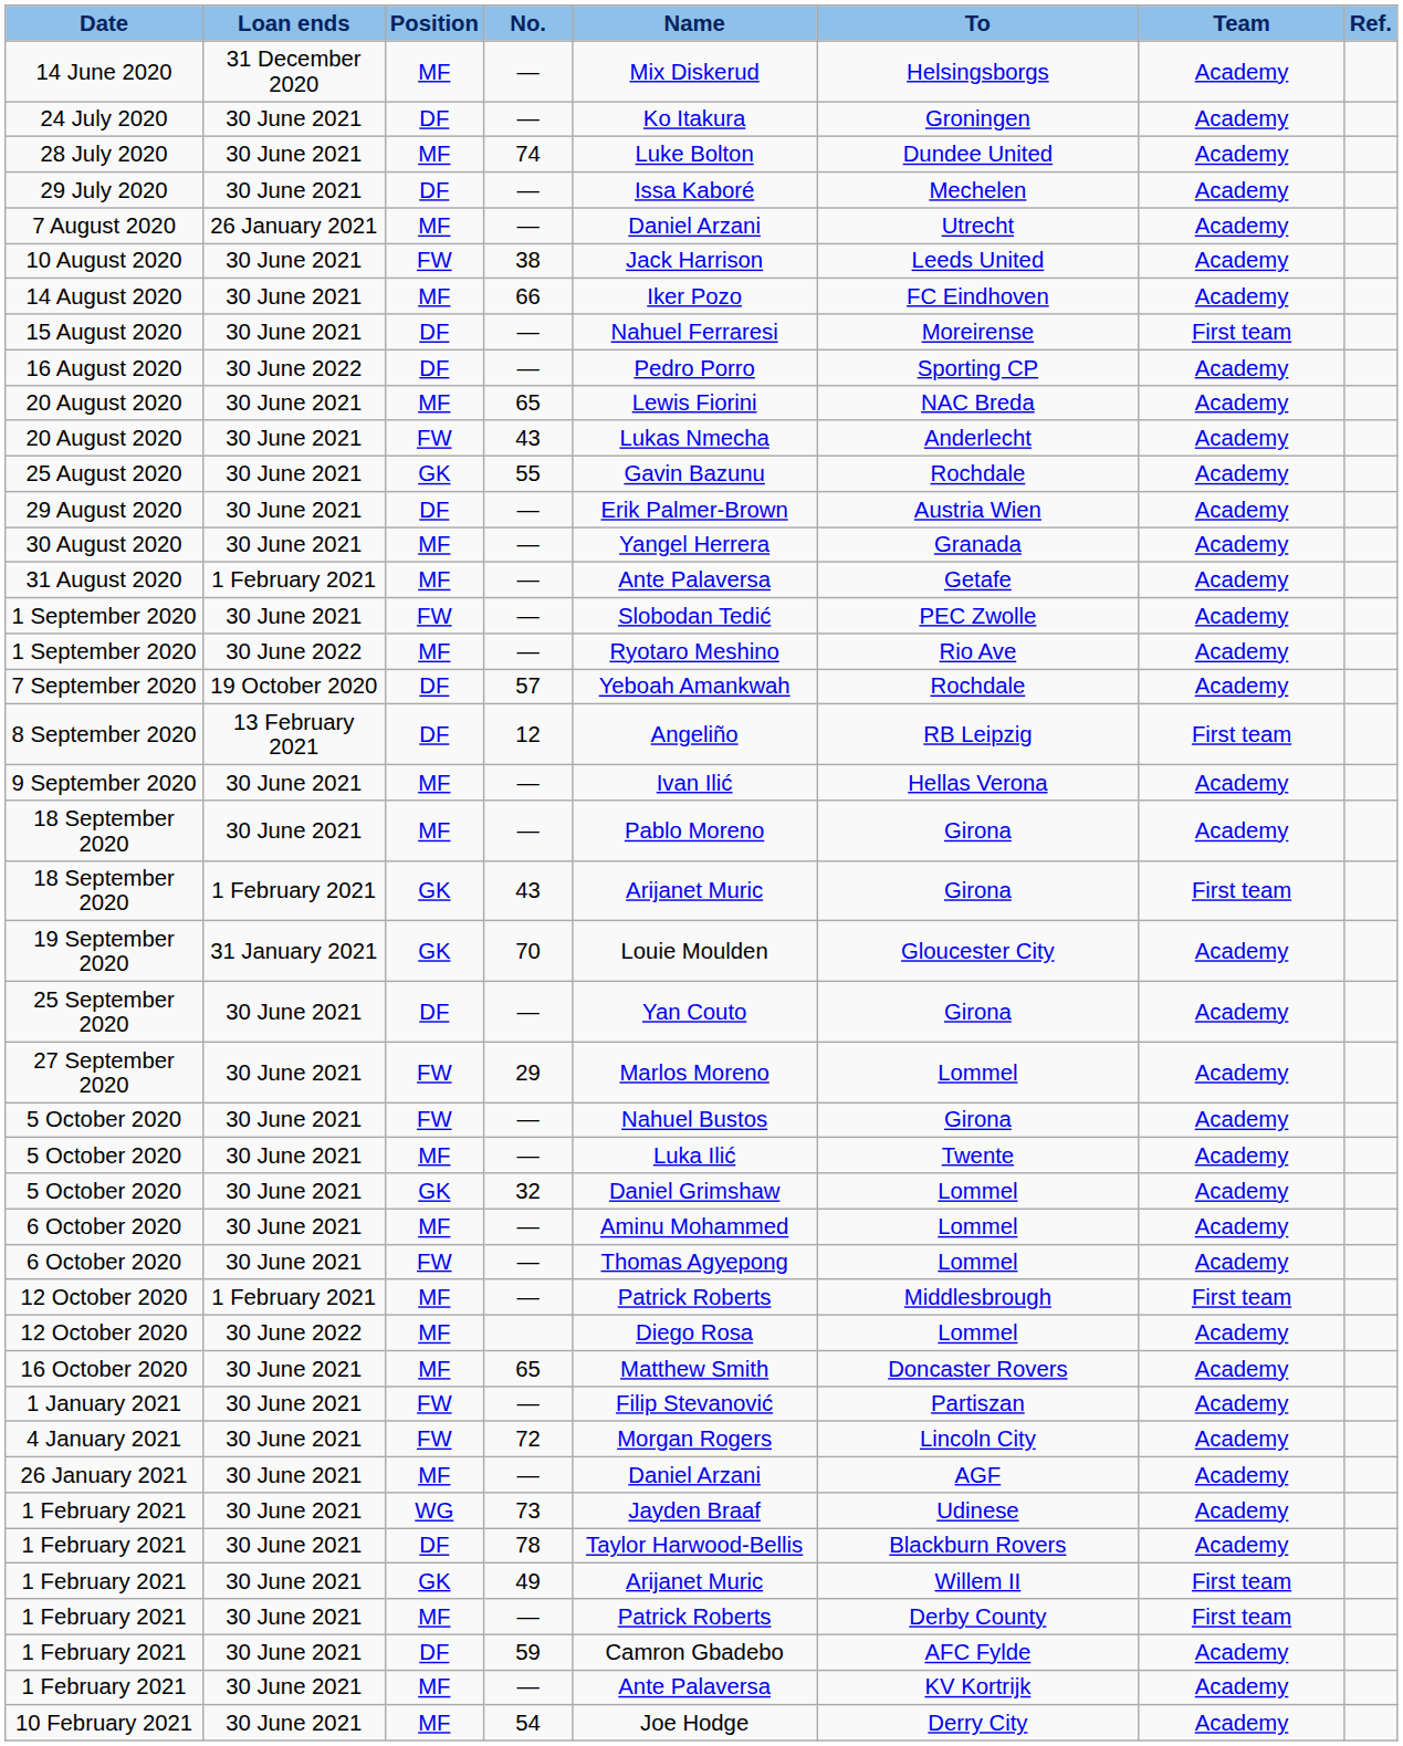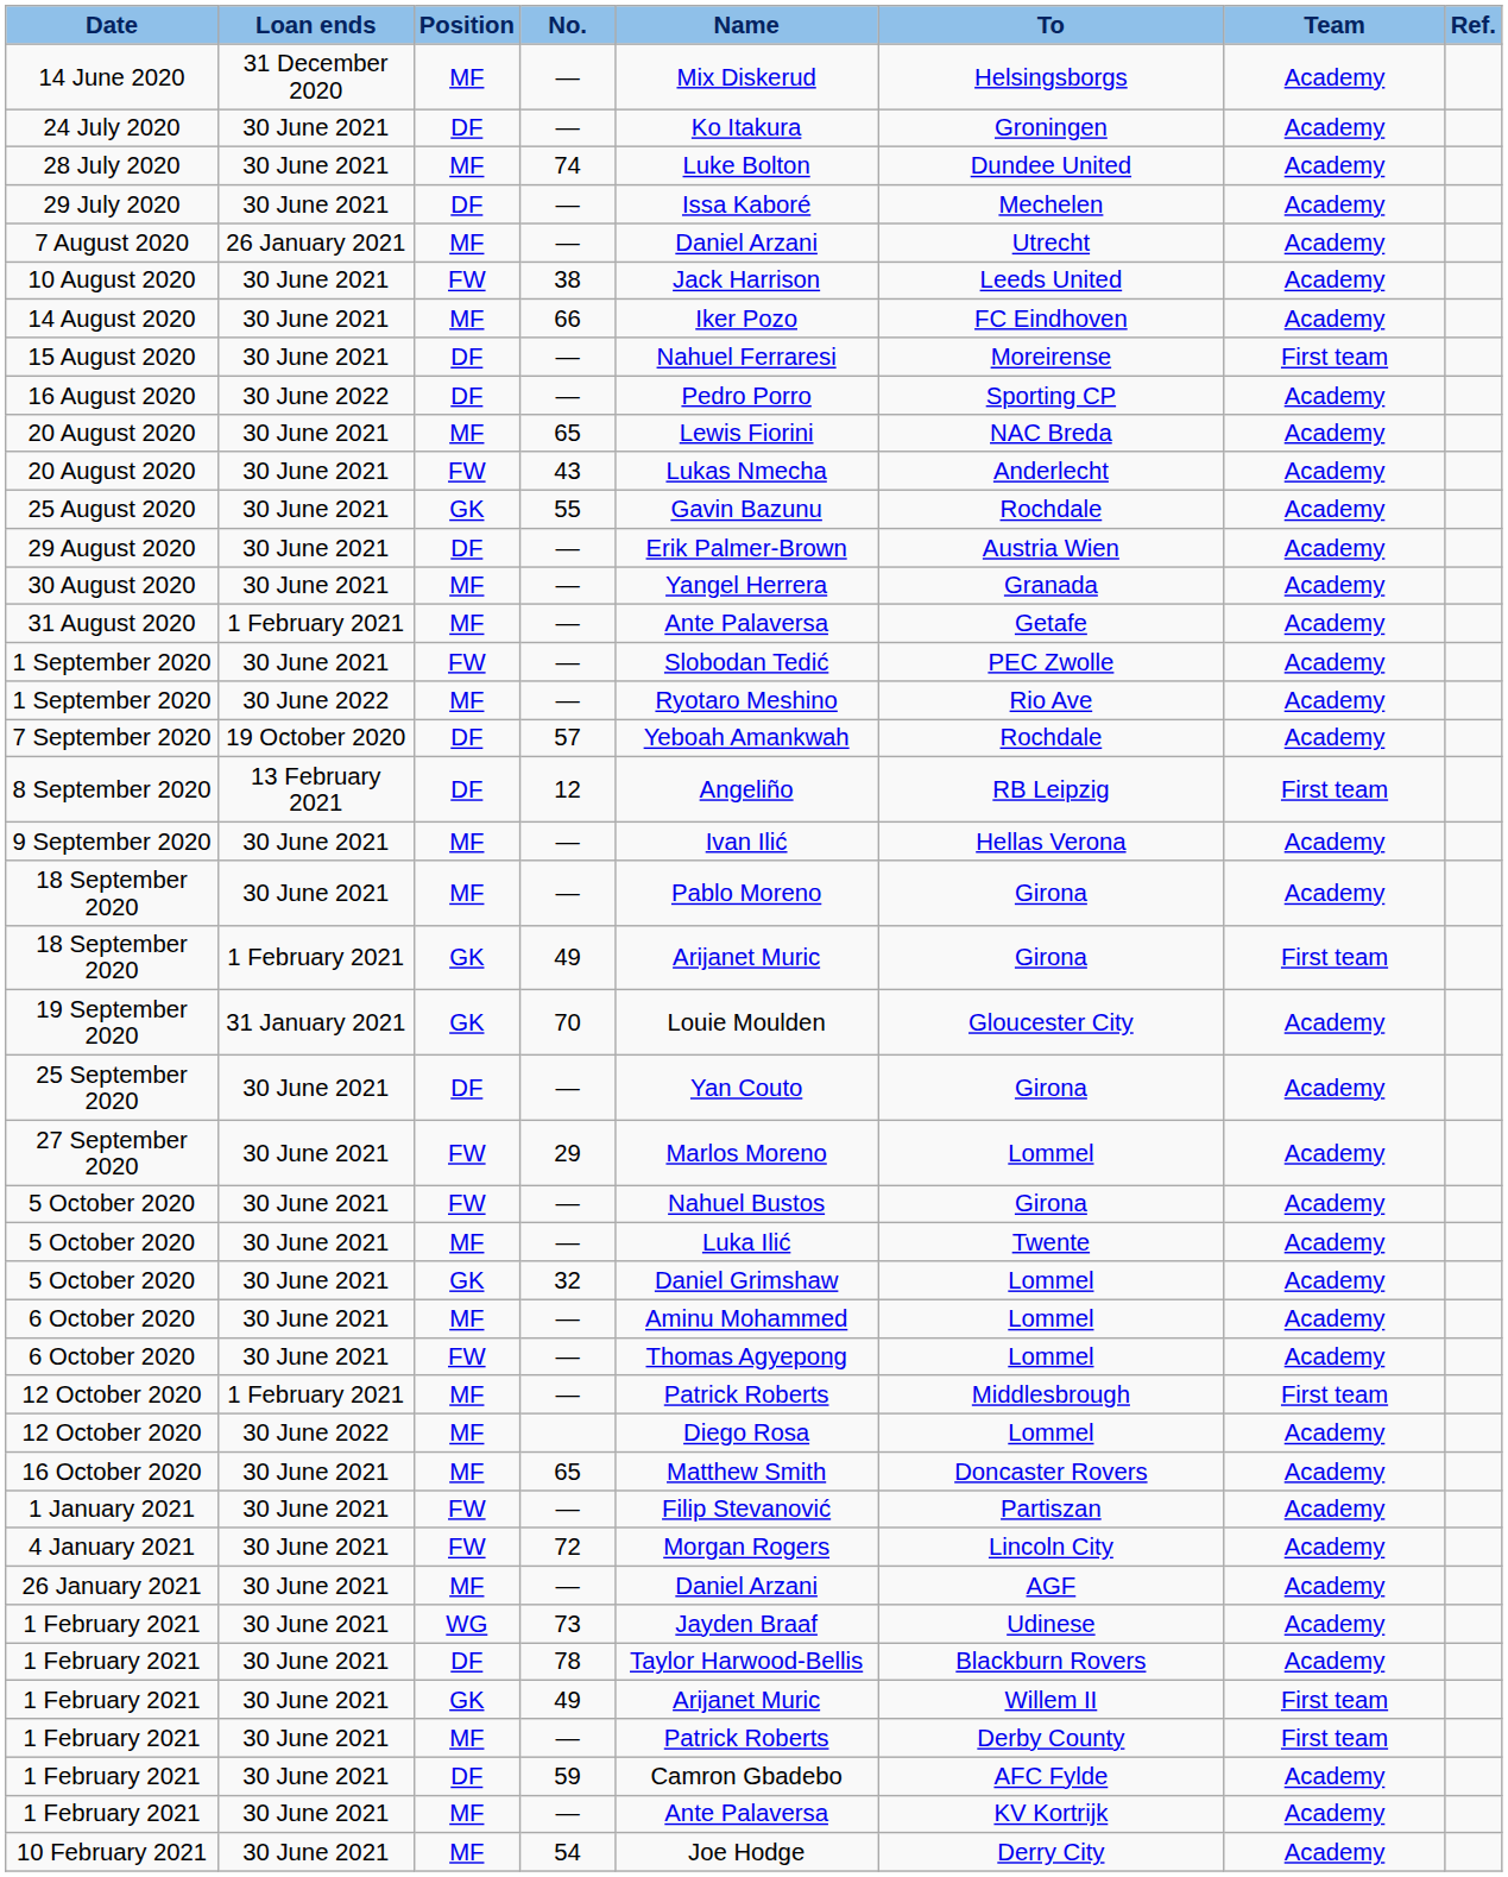18 September 2020 / GK | No.: 43 -> 49
